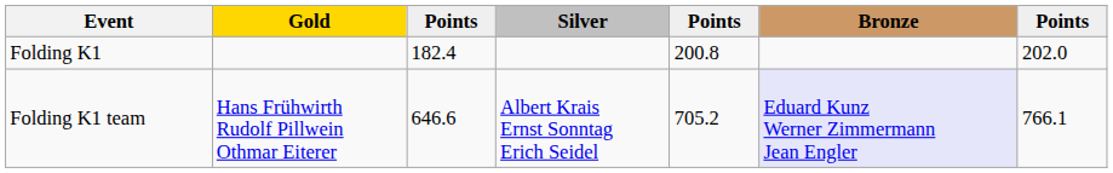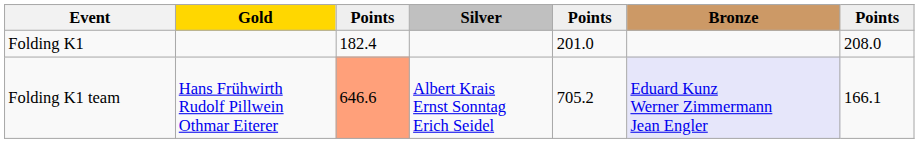Folding K1 | column 5: 200.8 -> 201.0
Folding K1 | column 7: 202.0 -> 208.0
Folding K1 team | column 3: no background -> lightsalmon background
Folding K1 team | column 7: 766.1 -> 166.1
